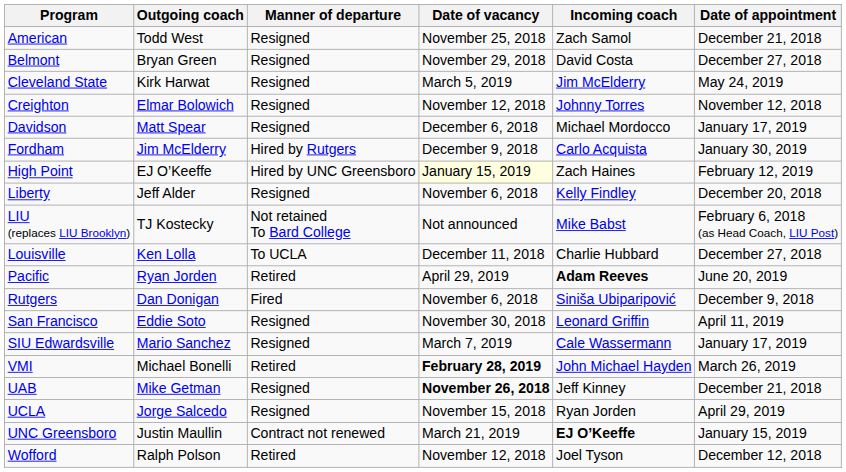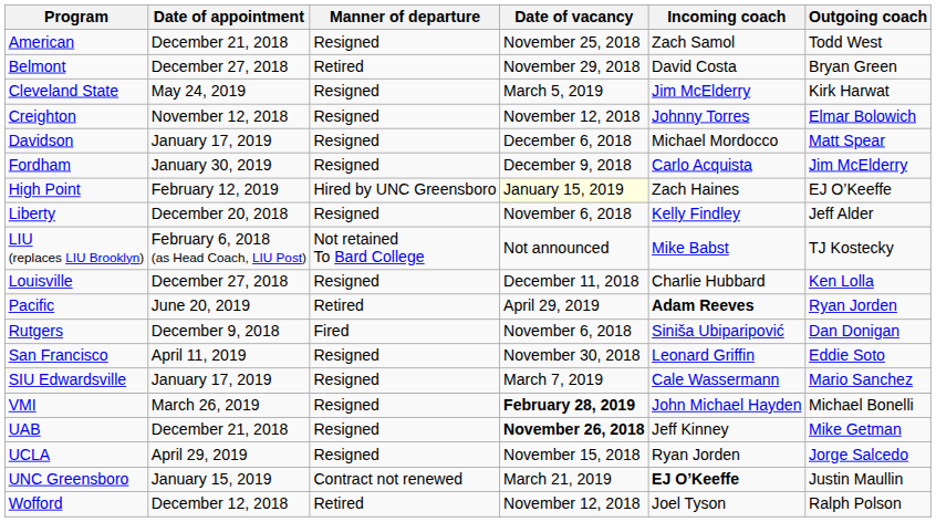columns swapped: Outgoing coach <-> Date of appointment
Belmont | Manner of departure: Resigned -> Retired
Fordham | Manner of departure: Hired by Rutgers -> Resigned
Louisville | Manner of departure: To UCLA -> Resigned
VMI | Manner of departure: Retired -> Resigned
